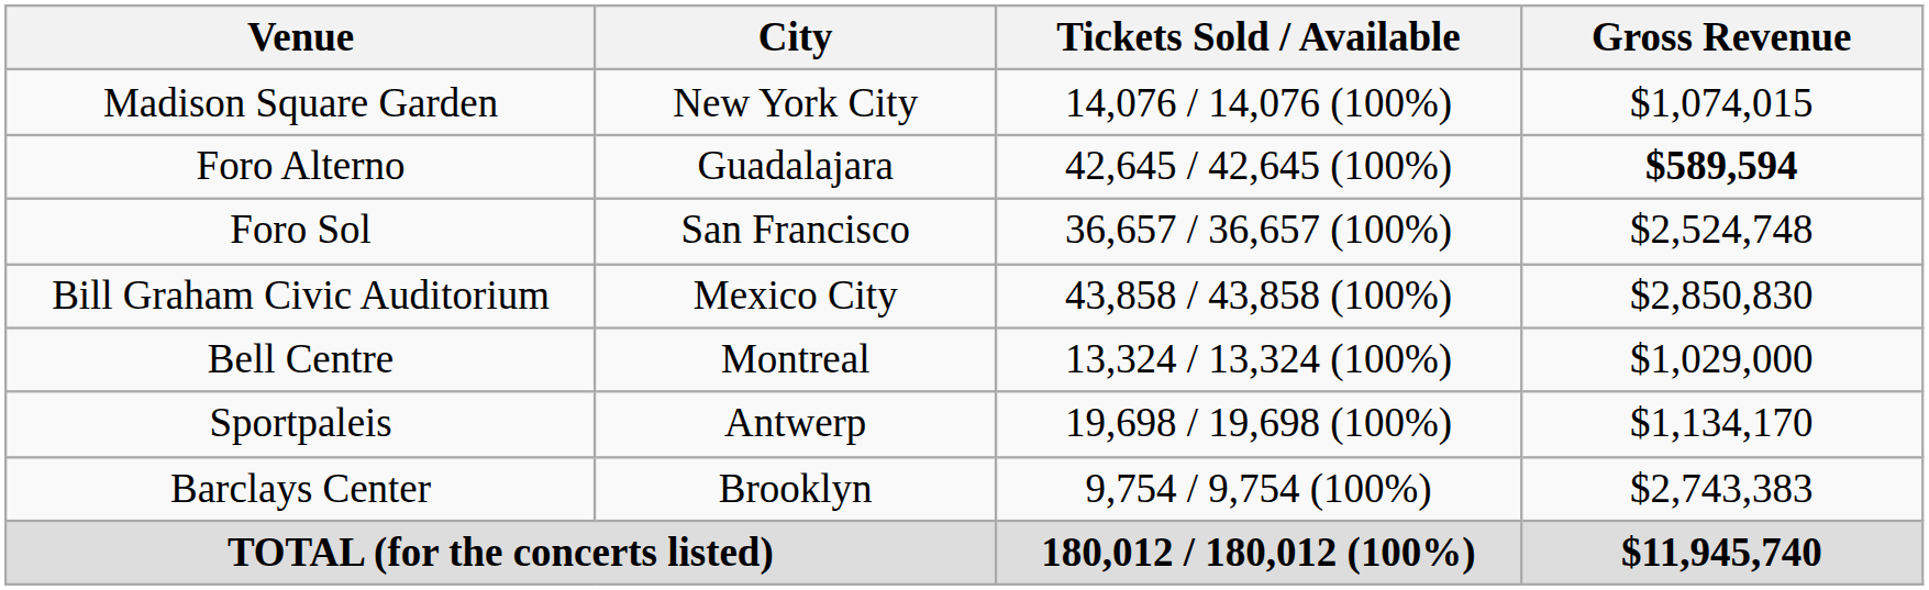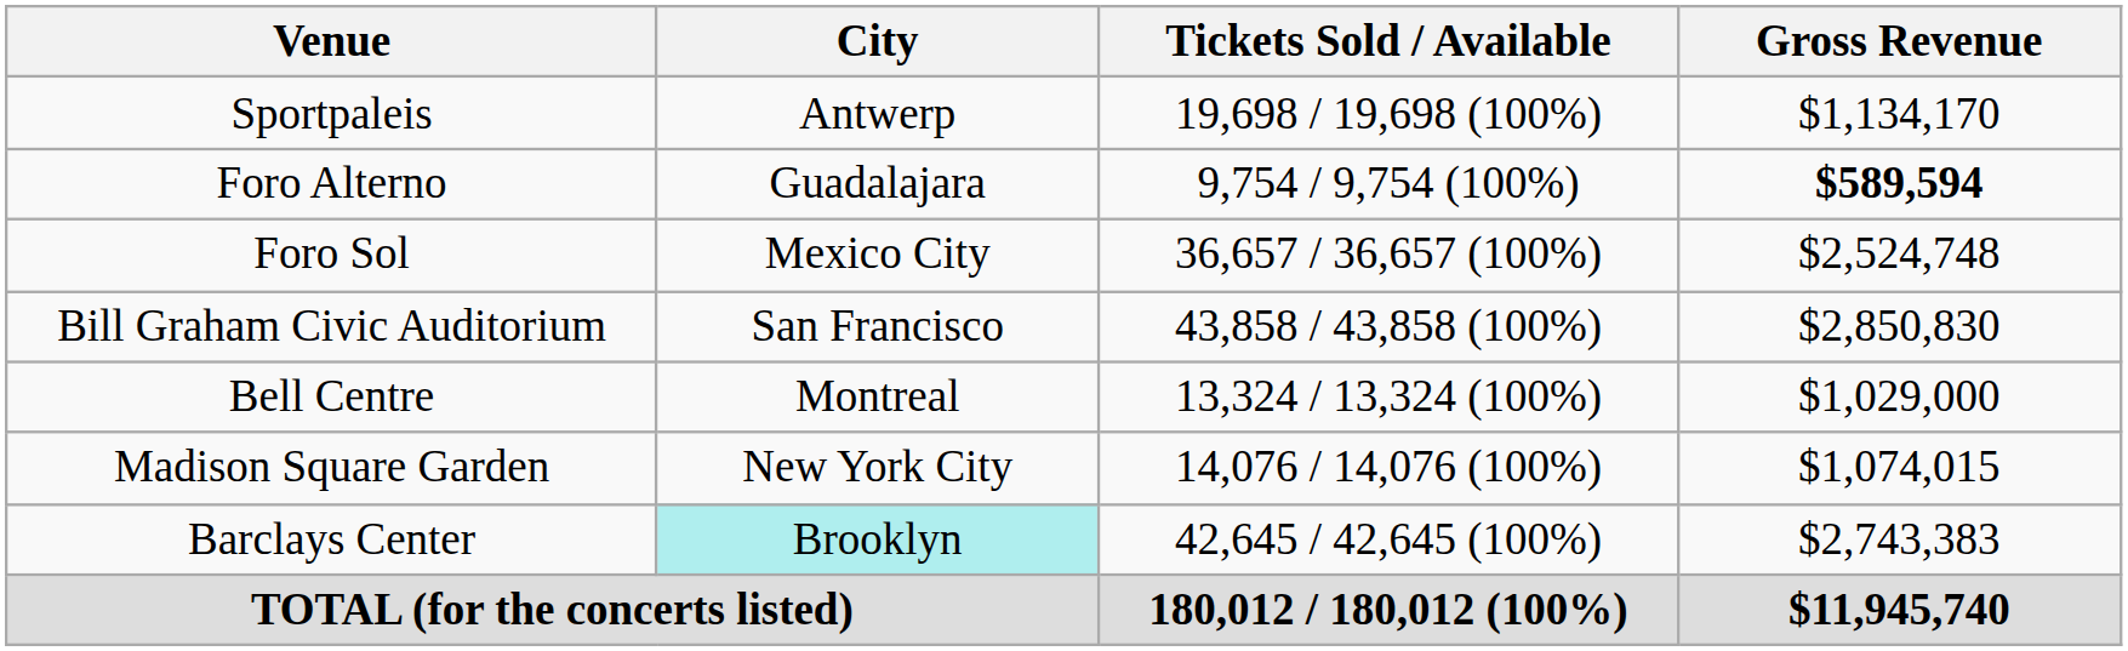rows swapped: Sportpaleis <-> Madison Square Garden
Foro Alterno | Tickets Sold / Available: 42,645 / 42,645 (100%) -> 9,754 / 9,754 (100%)
Foro Sol | City: San Francisco -> Mexico City
Bill Graham Civic Auditorium | City: Mexico City -> San Francisco
Barclays Center | City: no background -> paleturquoise background
Barclays Center | Tickets Sold / Available: 9,754 / 9,754 (100%) -> 42,645 / 42,645 (100%)
